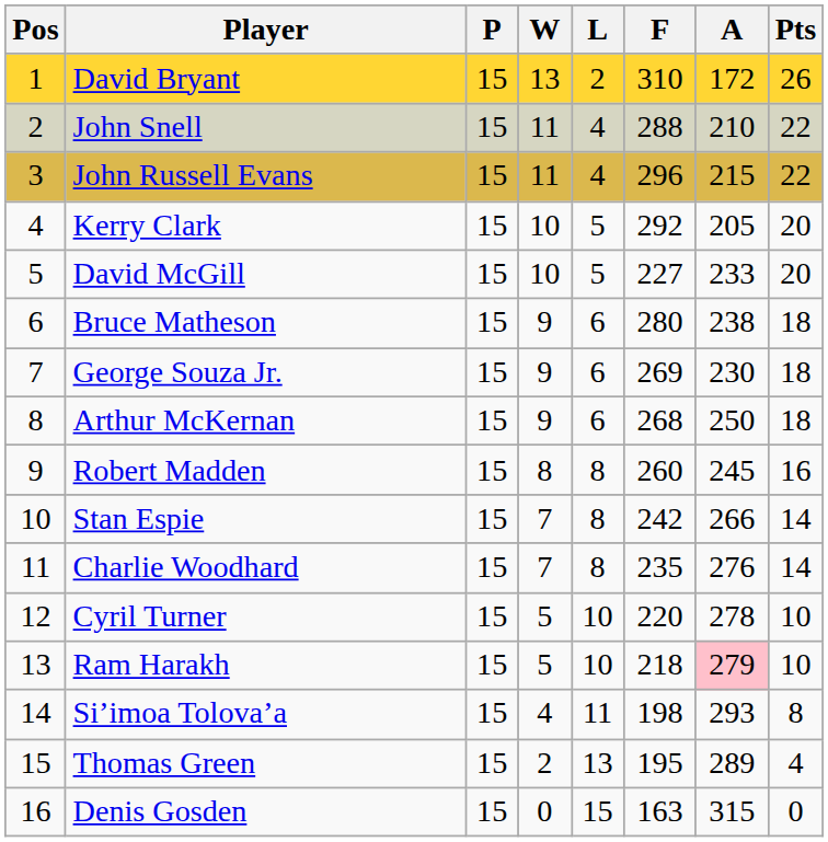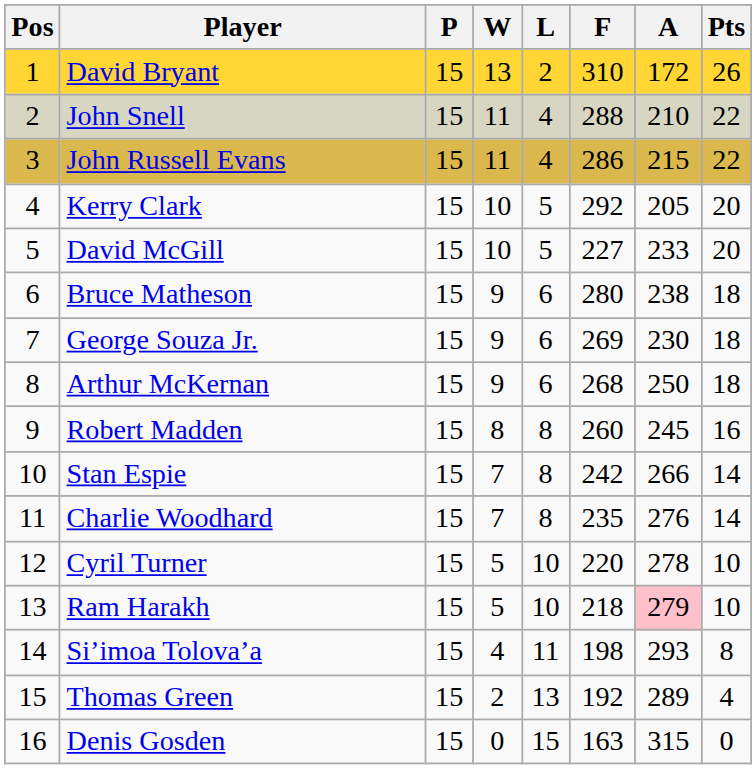John Russell Evans | F: 296 -> 286
Thomas Green | F: 195 -> 192
